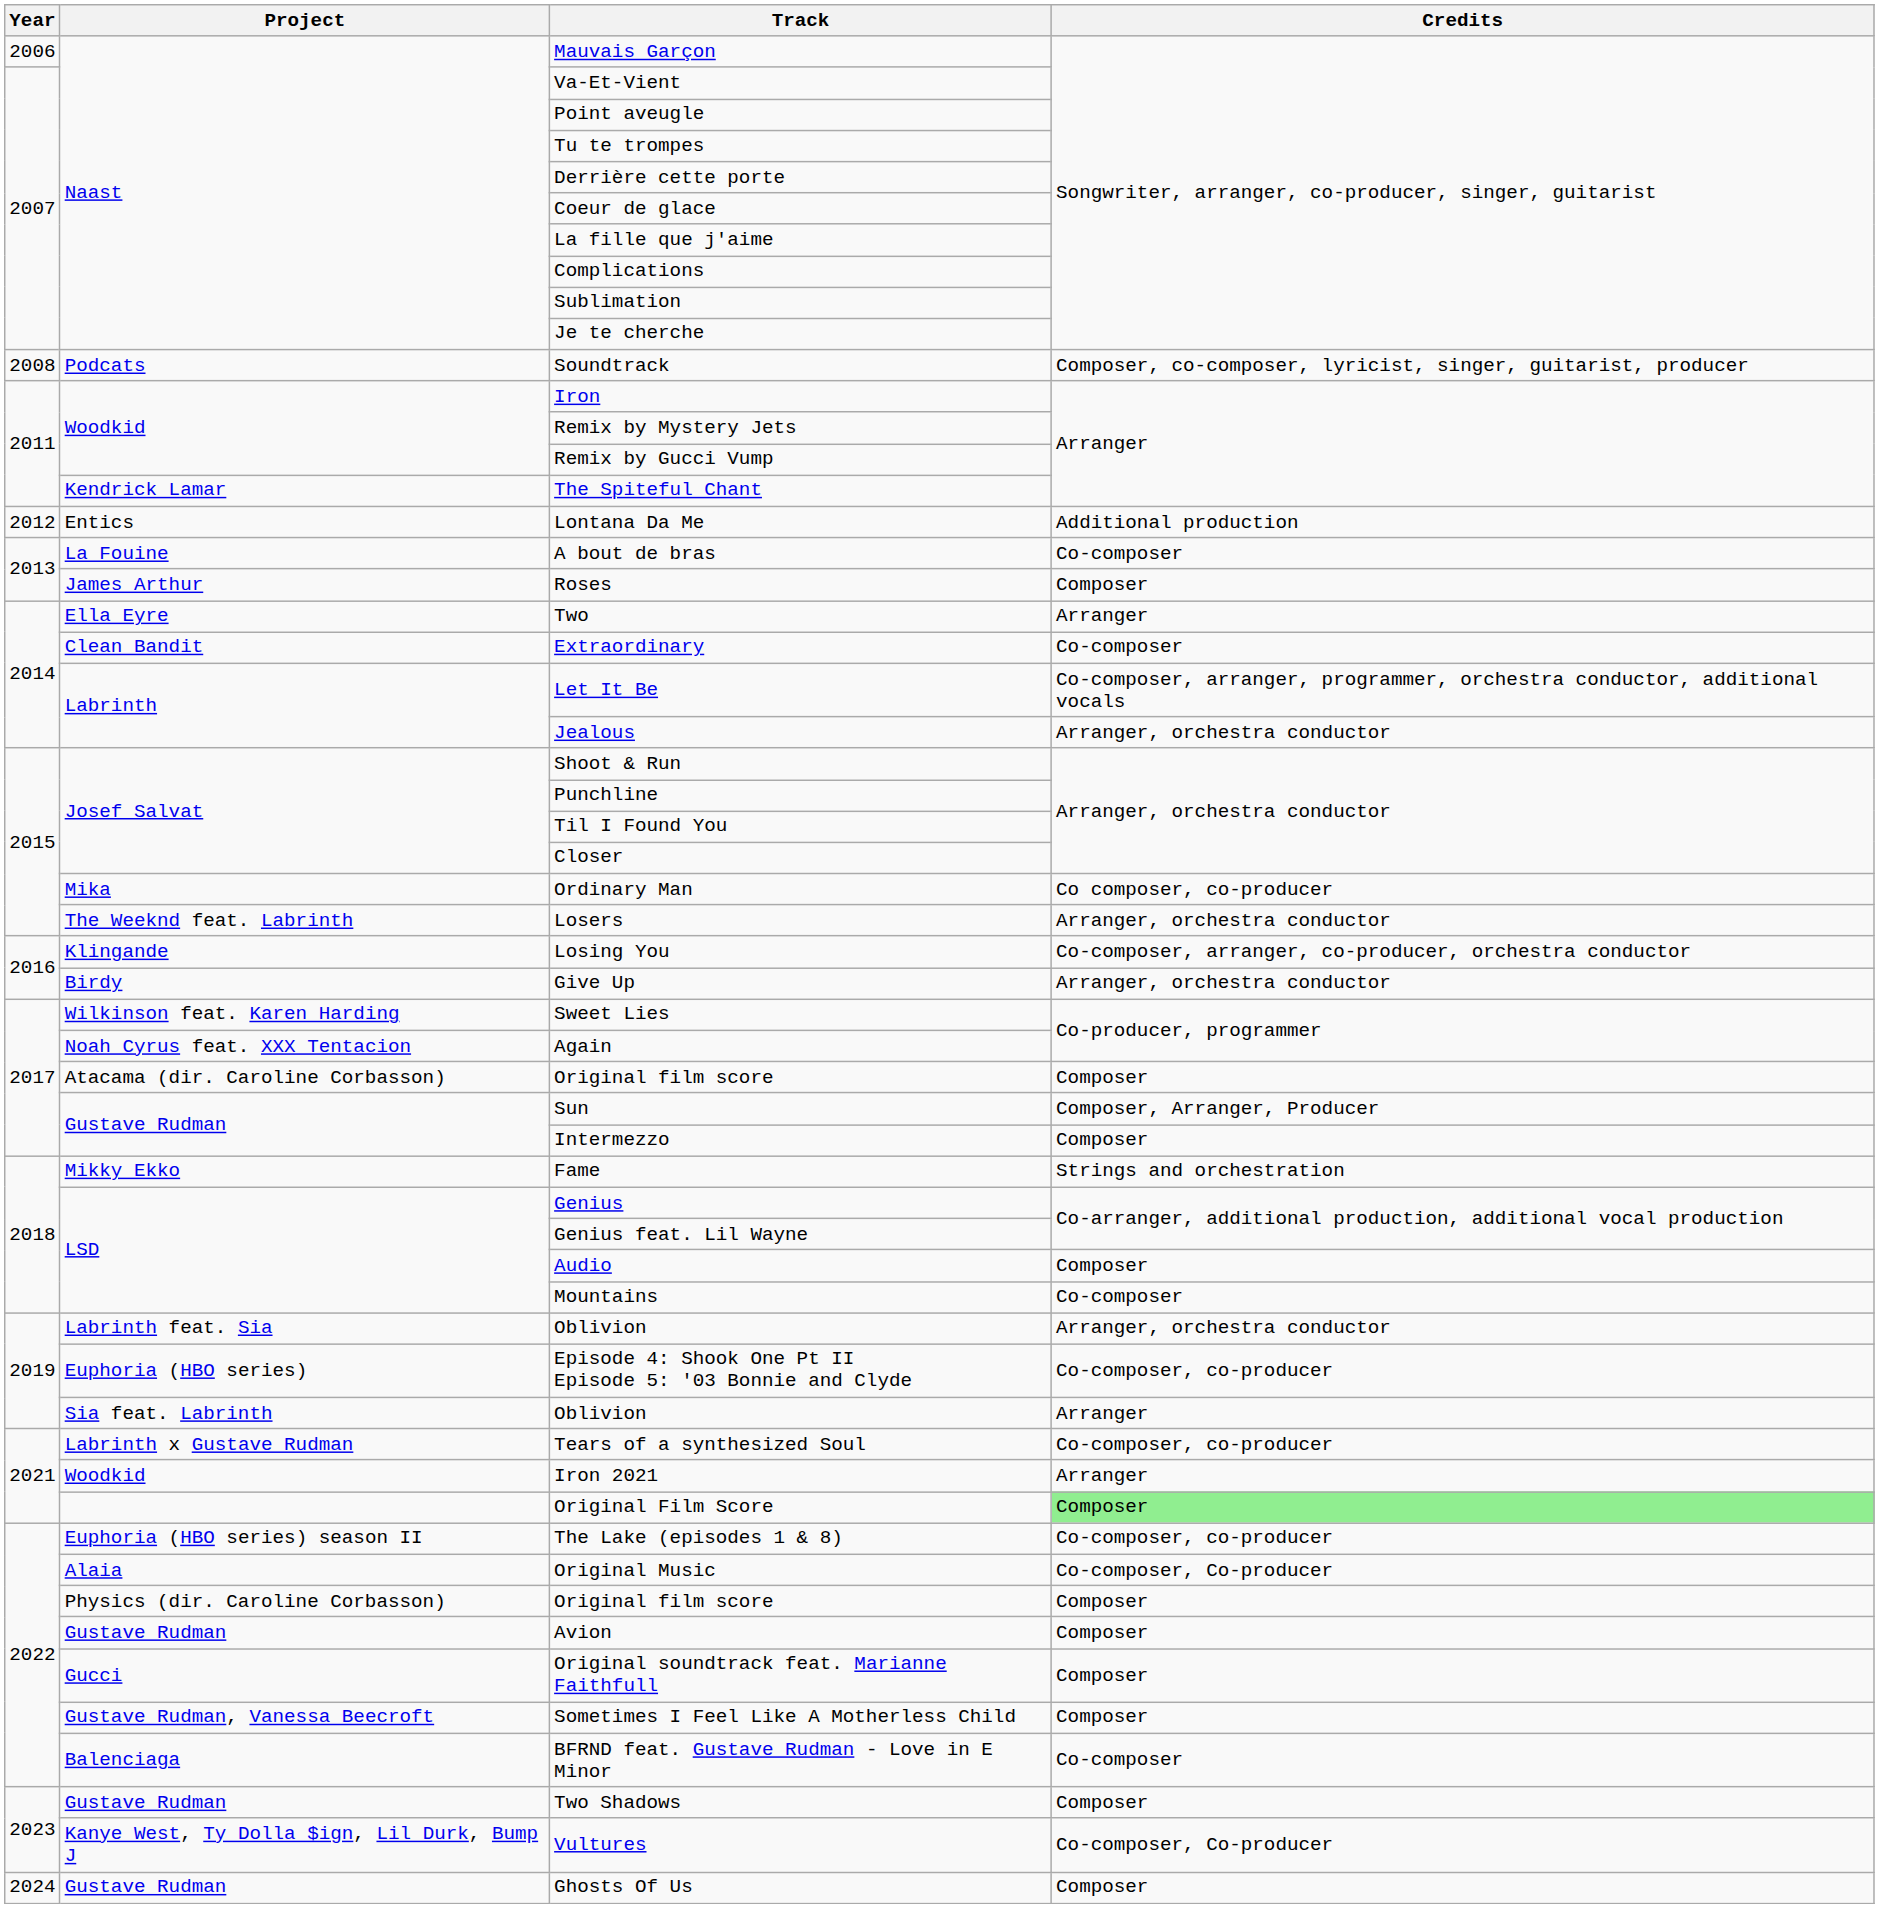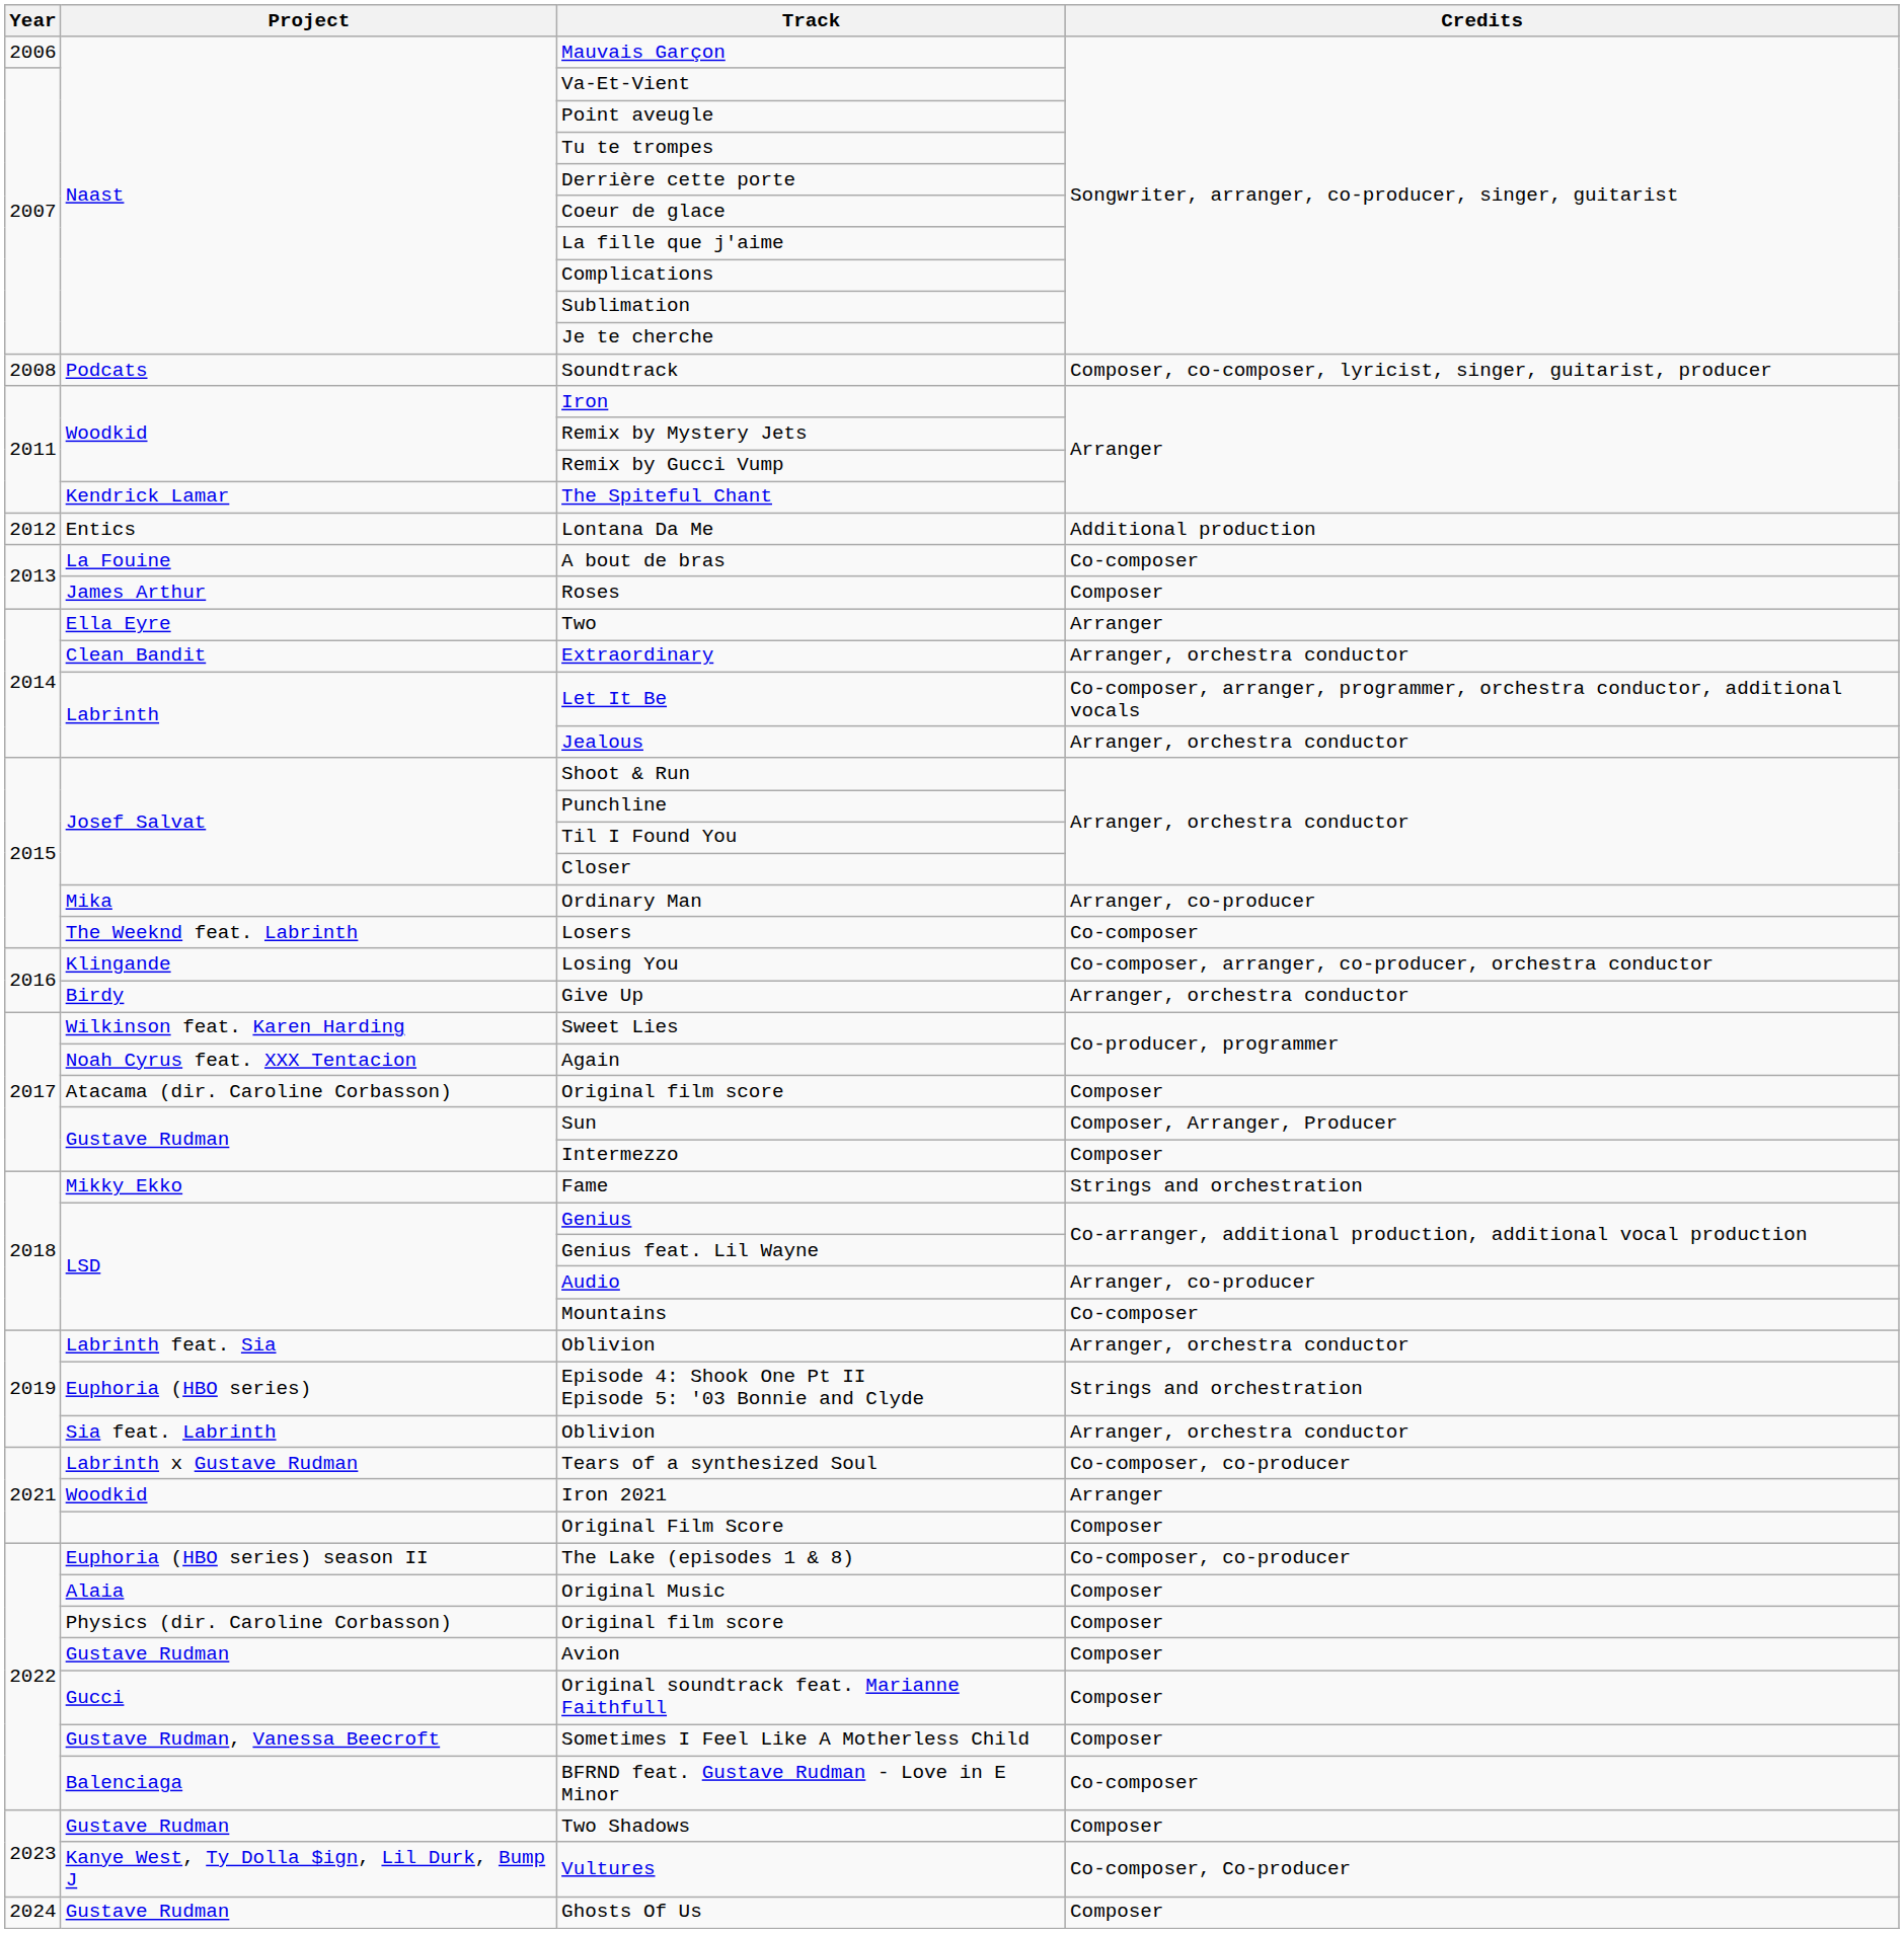Extraordinary | Credits: Co-composer -> Arranger, orchestra conductor
Ordinary Man | Credits: Co composer, co-producer -> Arranger, co-producer
Losers | Credits: Arranger, orchestra conductor -> Co-composer
Audio | Credits: Composer -> Arranger, co-producer
Episode 4: Shook One Pt II Episode 5: '03 Bonnie and Clyde | Credits: Co-composer, co-producer -> Strings and orchestration
Sia feat. Labrinth / Oblivion | Credits: Arranger -> Arranger, orchestra conductor
Original Film Score | Credits: lightgreen background -> no background
Original Music | Credits: Co-composer, Co-producer -> Composer
